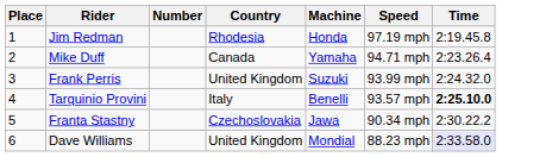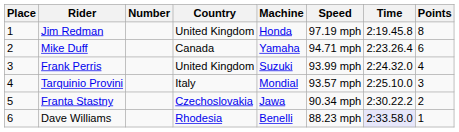+ column: Points | 8 | 6 | 4 | 3 | 2 | 1
Jim Redman | Country: Rhodesia -> United Kingdom
Tarquinio Provini | Machine: Benelli -> Mondial
Tarquinio Provini | Time: bold -> normal
Dave Williams | Country: United Kingdom -> Rhodesia
Dave Williams | Machine: Mondial -> Benelli
